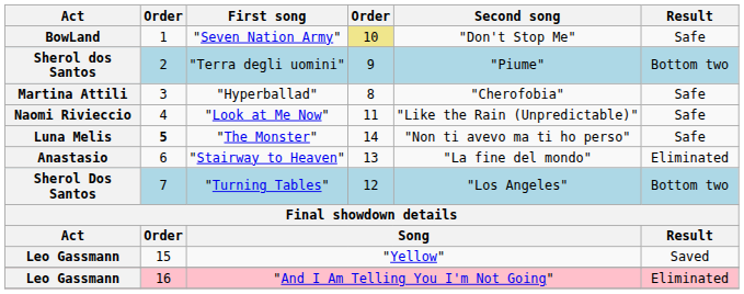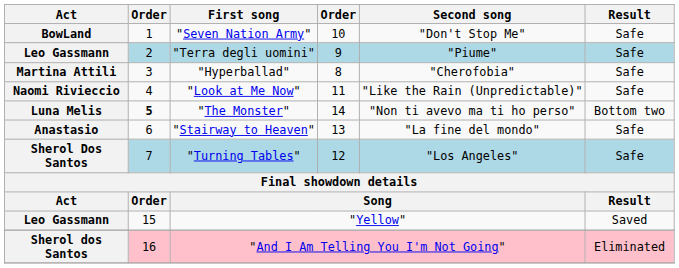"Seven Nation Army" | column 4: khaki background -> no background
"Terra degli uomini" | Act: Sherol dos Santos -> Leo Gassmann
"Terra degli uomini" | Result: Bottom two -> Safe
"The Monster" | Result: Safe -> Bottom two
"Stairway to Heaven" | Result: Eliminated -> Safe
"Turning Tables" | Result: Bottom two -> Safe
"And I Am Telling You I'm Not Going" | Act: Leo Gassmann -> Sherol dos Santos
